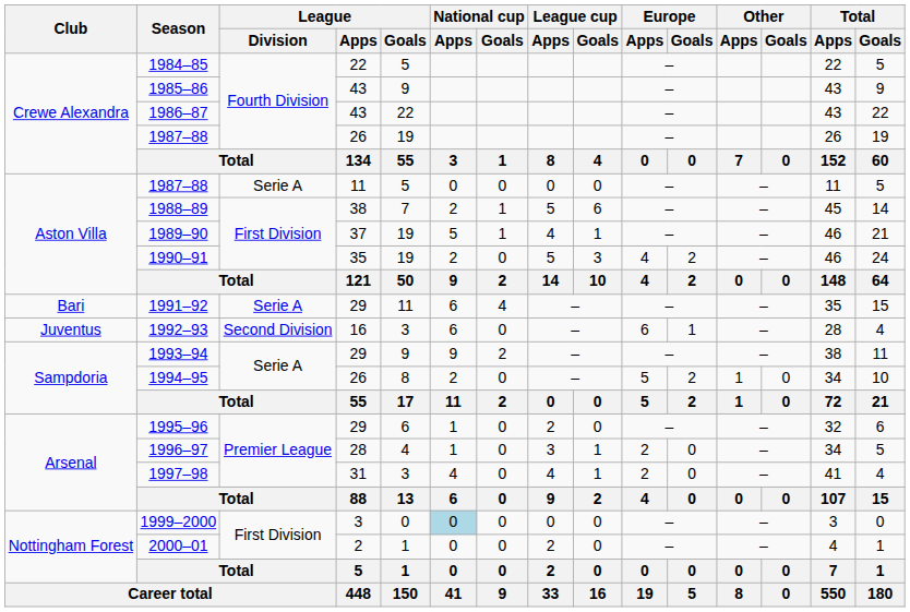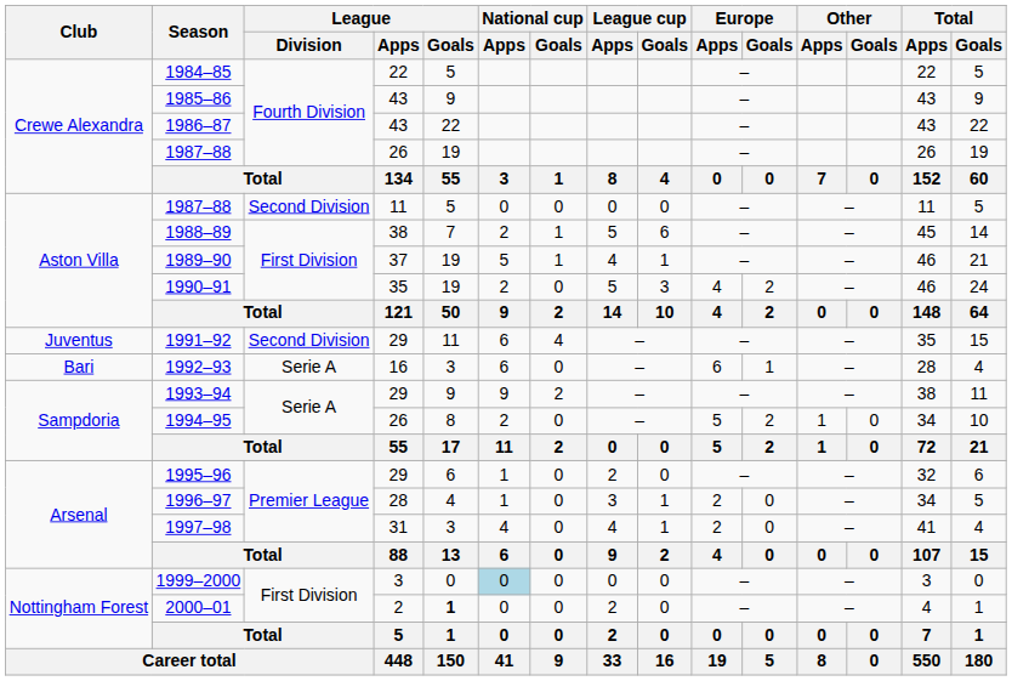1987–88 / 11 | League / Division: Serie A -> Second Division
1991–92 | Club: Bari -> Juventus
1991–92 | League / Division: Serie A -> Second Division
1992–93 | Club: Juventus -> Bari
1992–93 | League / Division: Second Division -> Serie A
2000–01 | League / Goals: normal -> bold
